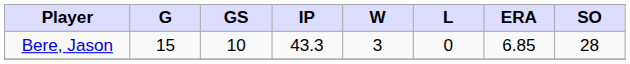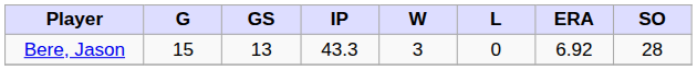Bere, Jason | GS: 10 -> 13
Bere, Jason | ERA: 6.85 -> 6.92
